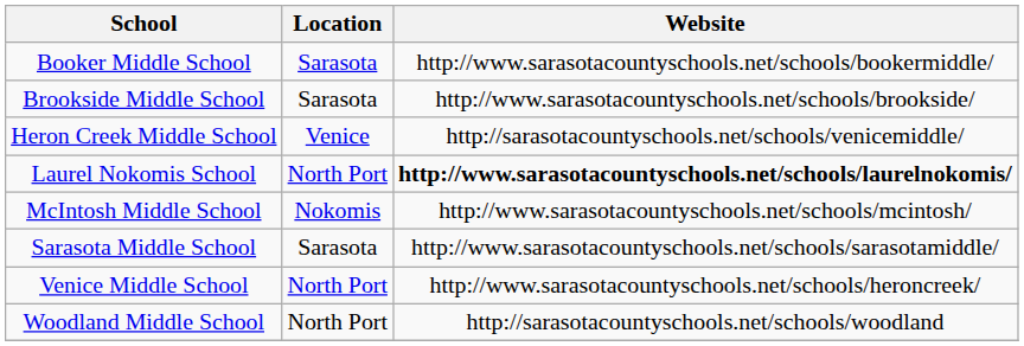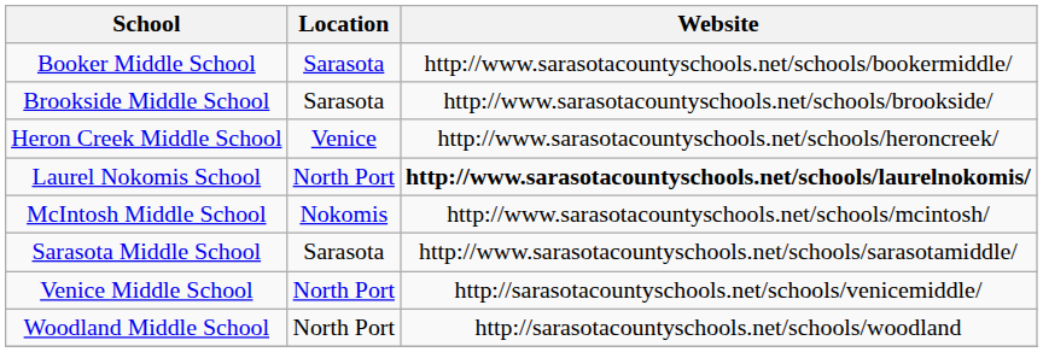Heron Creek Middle School | Website: http://sarasotacountyschools.net/schools/venicemiddle/ -> http://www.sarasotacountyschools.net/schools/heroncreek/
Venice Middle School | Website: http://www.sarasotacountyschools.net/schools/heroncreek/ -> http://sarasotacountyschools.net/schools/venicemiddle/
